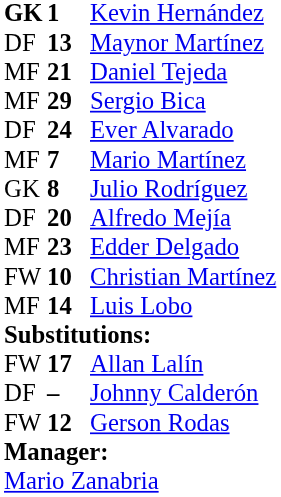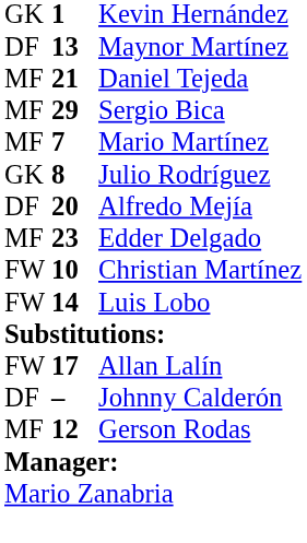Kevin Hernández | column 1: bold -> normal
- row: DF | 24 | Ever Alvarado
Luis Lobo | column 1: MF -> FW
Gerson Rodas | column 1: FW -> MF
